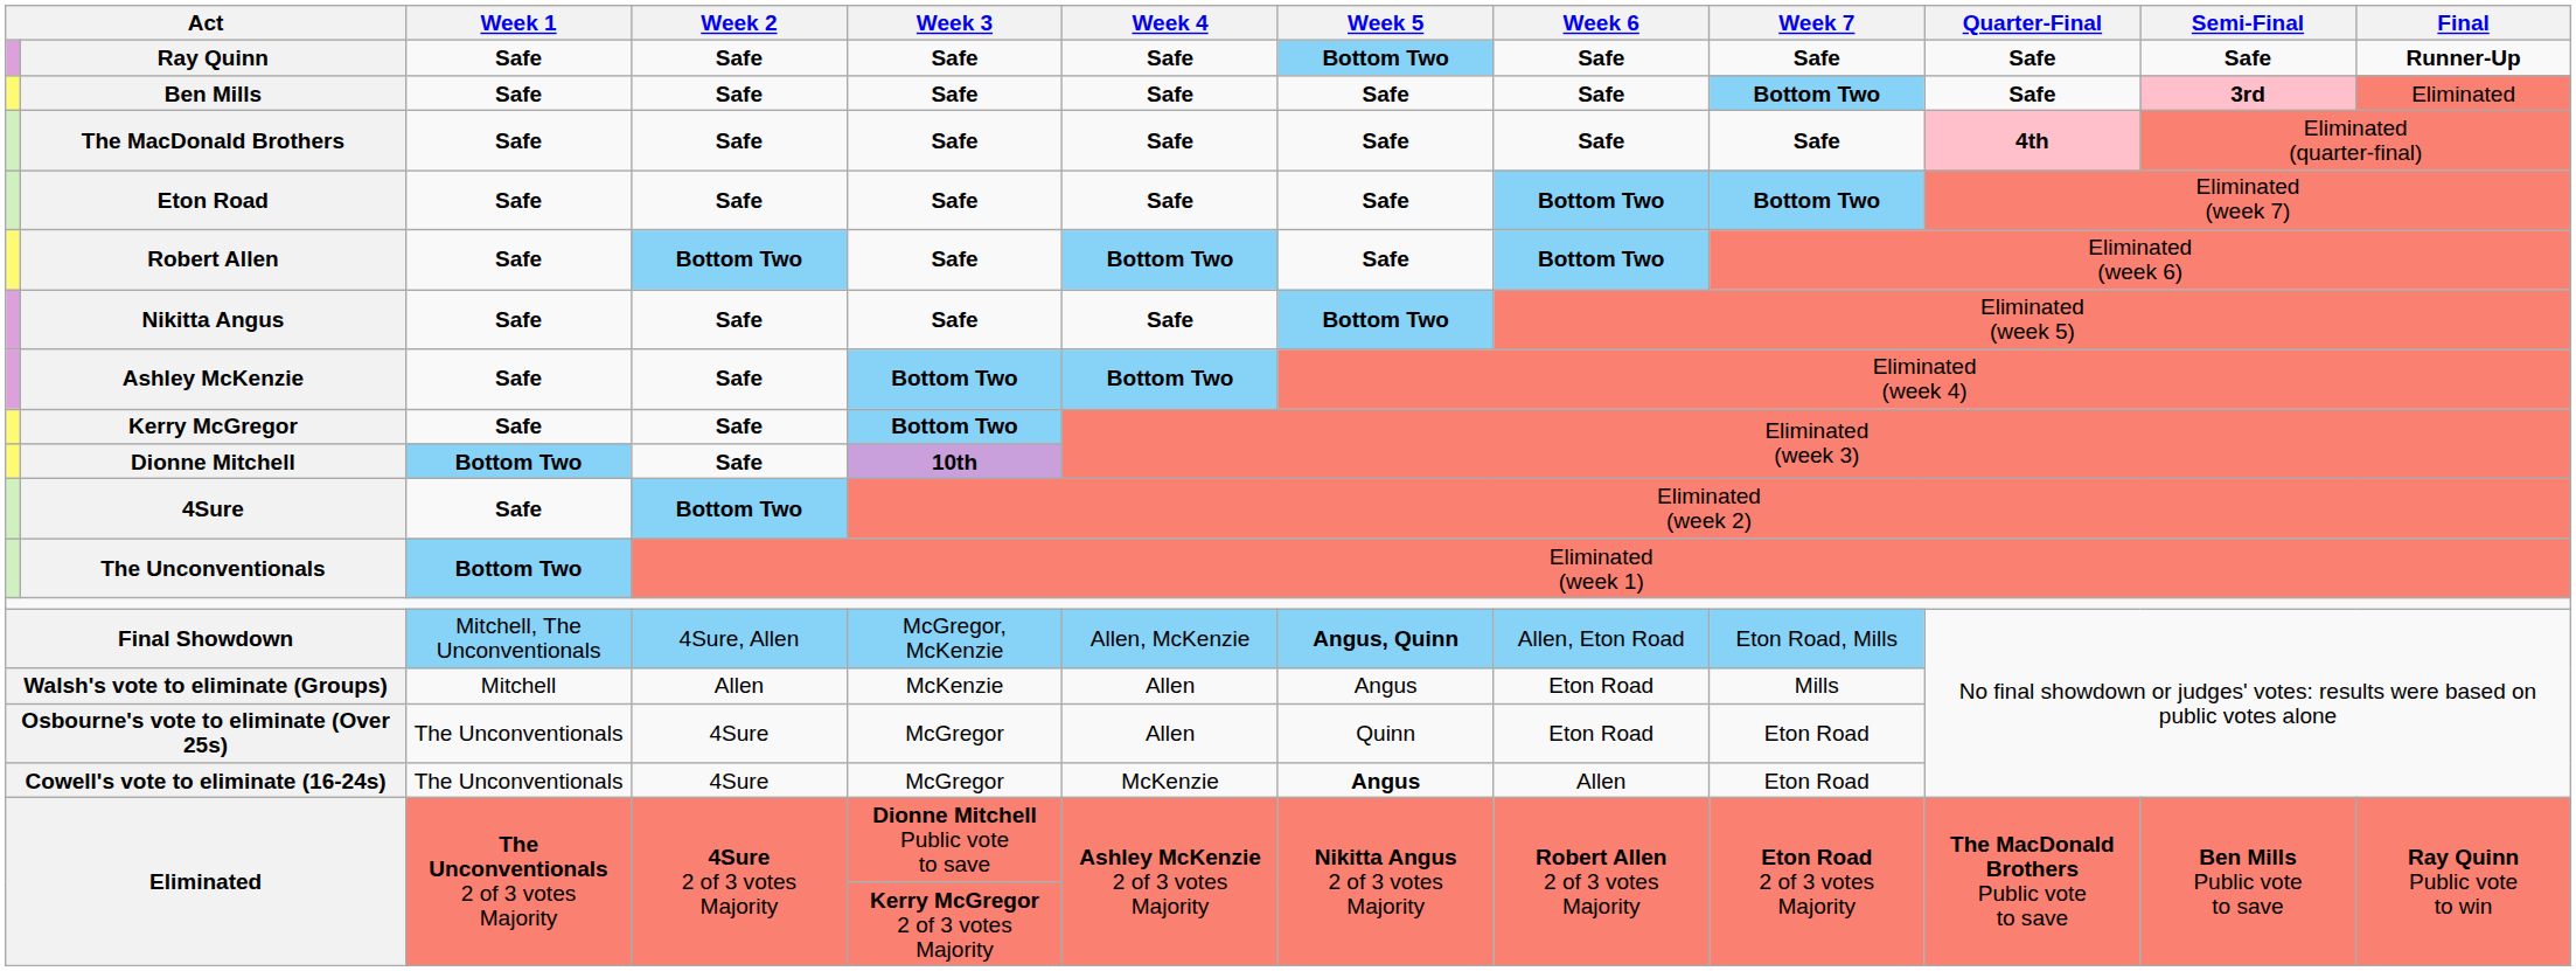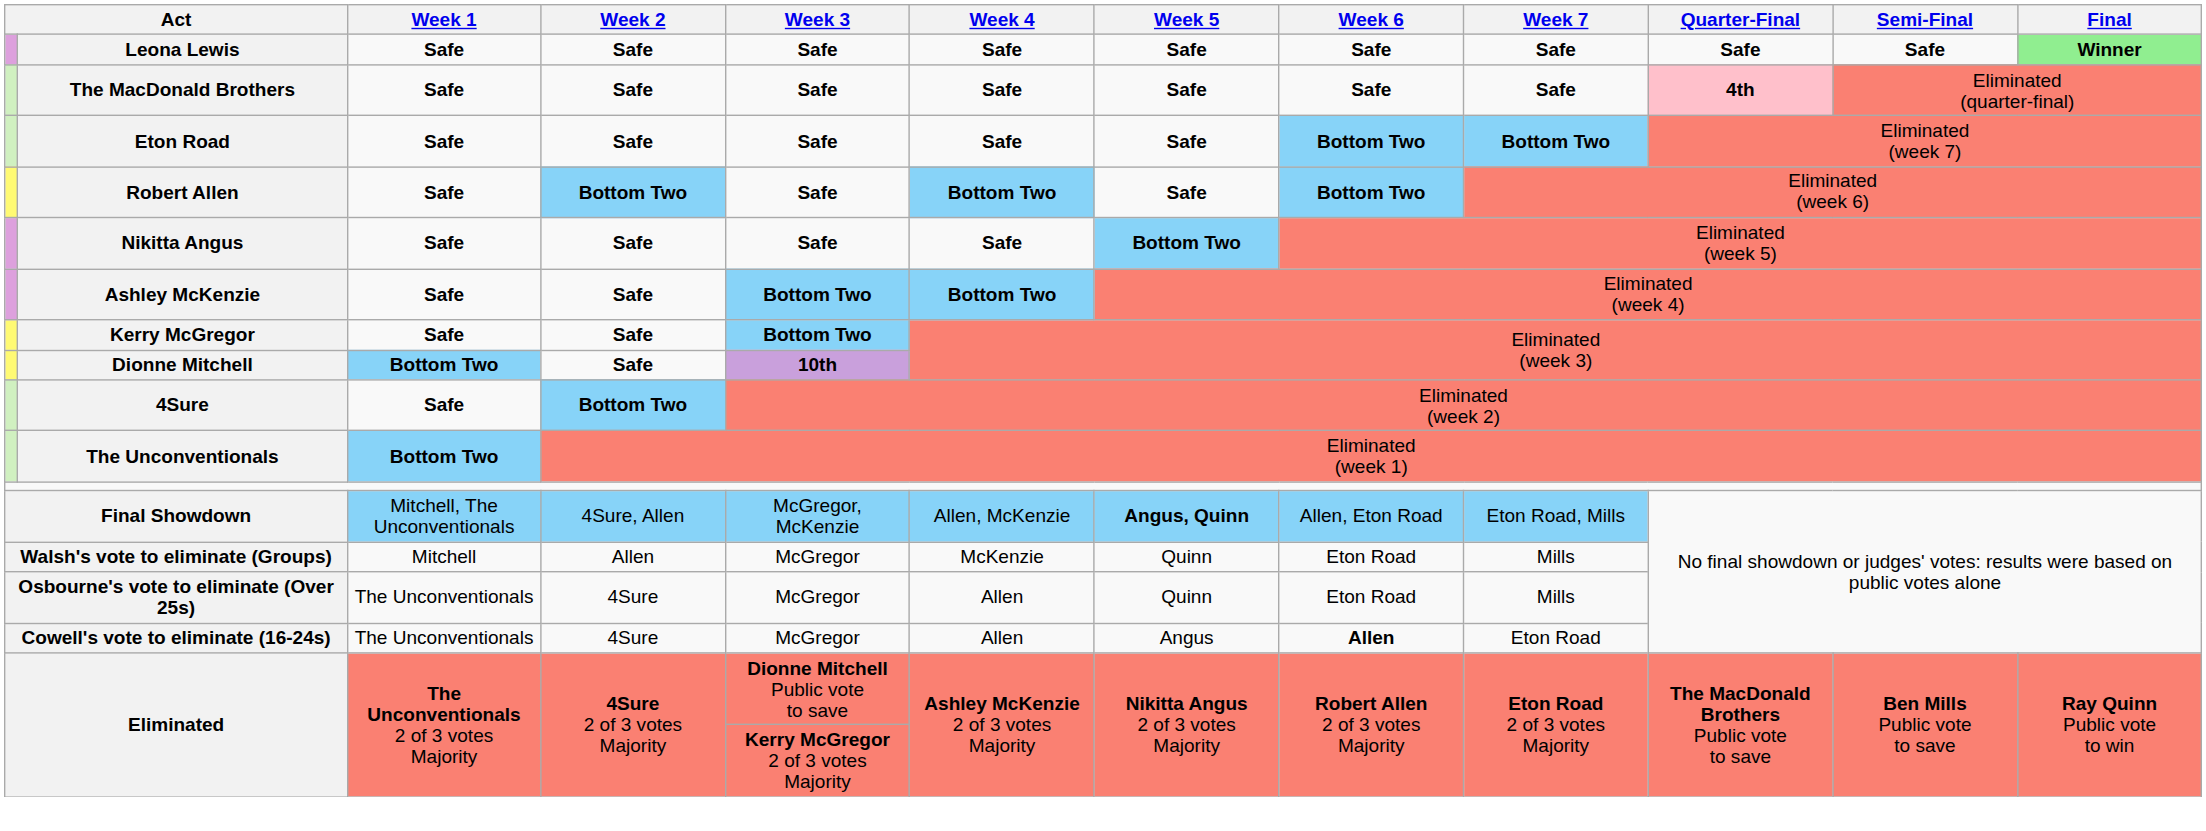+ row: Leona Lewis | Safe | Safe | Safe | Safe | Safe | Safe | Safe | Safe | Safe | Winner
- row: Ray Quinn | Safe | Safe | Safe | Safe | Bottom Two | Safe | Safe | Safe | Safe | Runner-Up
- row: Ben Mills | Safe | Safe | Safe | Safe | Safe | Safe | Bottom Two | Safe | 3rd | Eliminated
Walsh's vote to eliminate (Groups) | Week 3: McKenzie -> McGregor
Walsh's vote to eliminate (Groups) | Week 4: Allen -> McKenzie
Walsh's vote to eliminate (Groups) | Week 5: Angus -> Quinn
Osbourne's vote to eliminate (Over 25s) | Week 7: Eton Road -> Mills
Cowell's vote to eliminate (16-24s) | Week 4: McKenzie -> Allen
Cowell's vote to eliminate (16-24s) | Week 5: bold -> normal
Cowell's vote to eliminate (16-24s) | Week 6: normal -> bold
